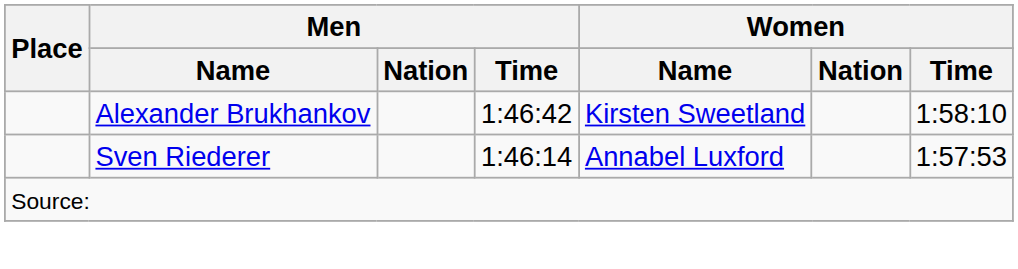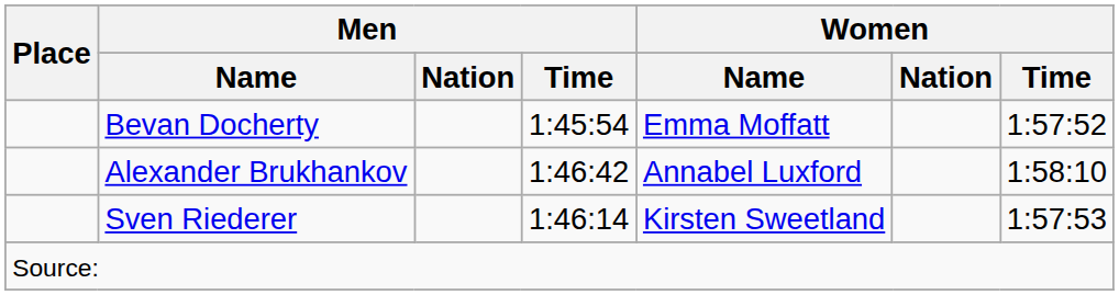+ row: Bevan Docherty | 1:45:54 | Emma Moffatt | 1:57:52
Alexander Brukhankov | Women / Name: Kirsten Sweetland -> Annabel Luxford
Sven Riederer | Women / Name: Annabel Luxford -> Kirsten Sweetland
